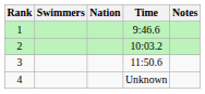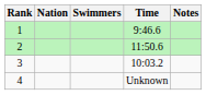columns swapped: Nation <-> Swimmers
2 | Time: 10:03.2 -> 11:50.6
3 | Time: 11:50.6 -> 10:03.2
